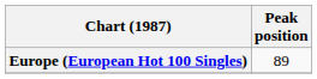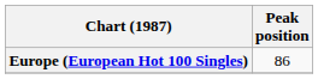Europe (European Hot 100 Singles) | Peak position: 89 -> 86
